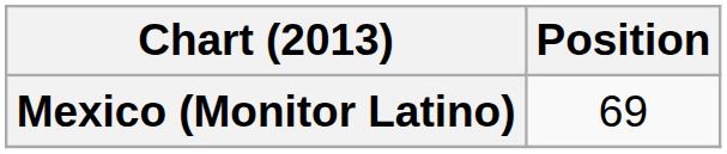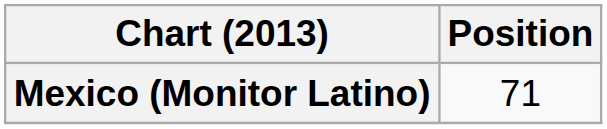Mexico (Monitor Latino) | Position: 69 -> 71
